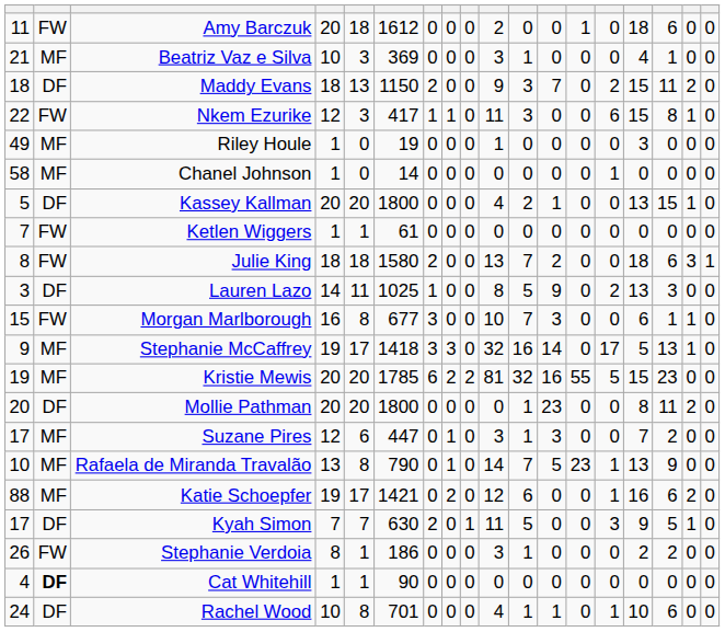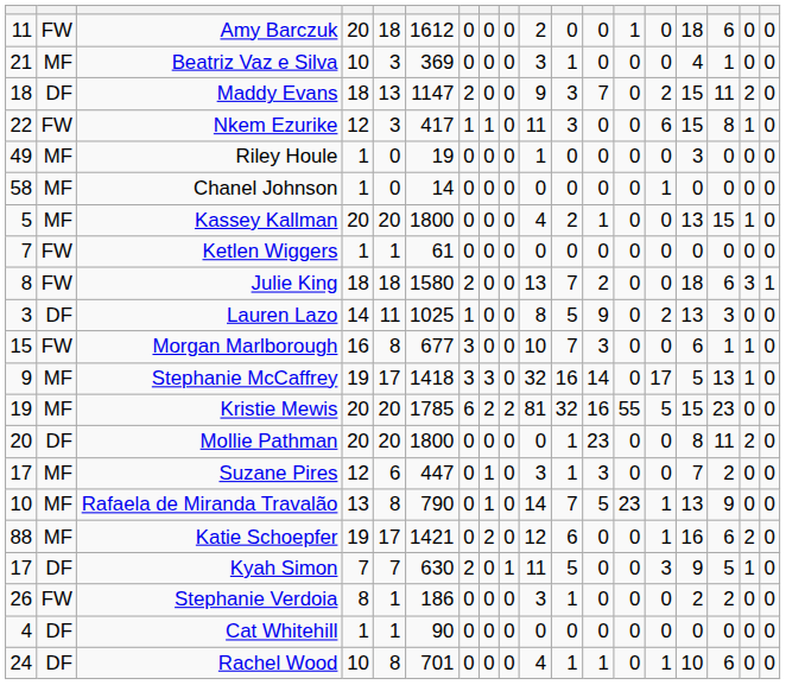Maddy Evans | column 6: 1150 -> 1147
Kassey Kallman | column 2: DF -> MF
Cat Whitehill | column 2: bold -> normal
